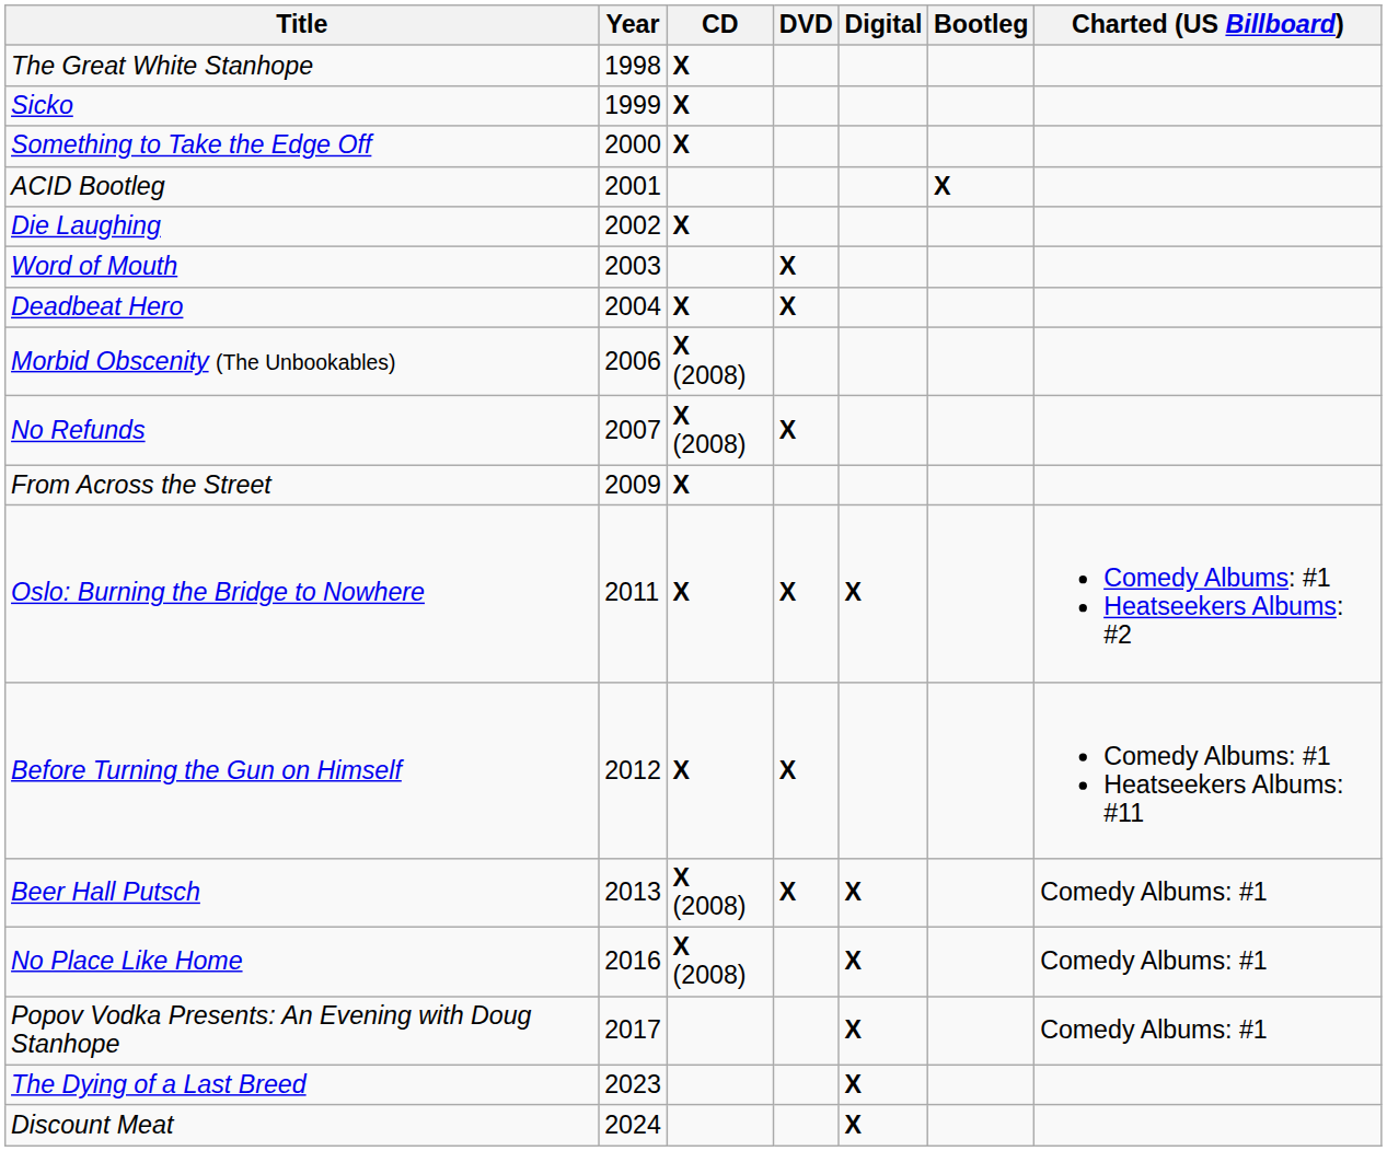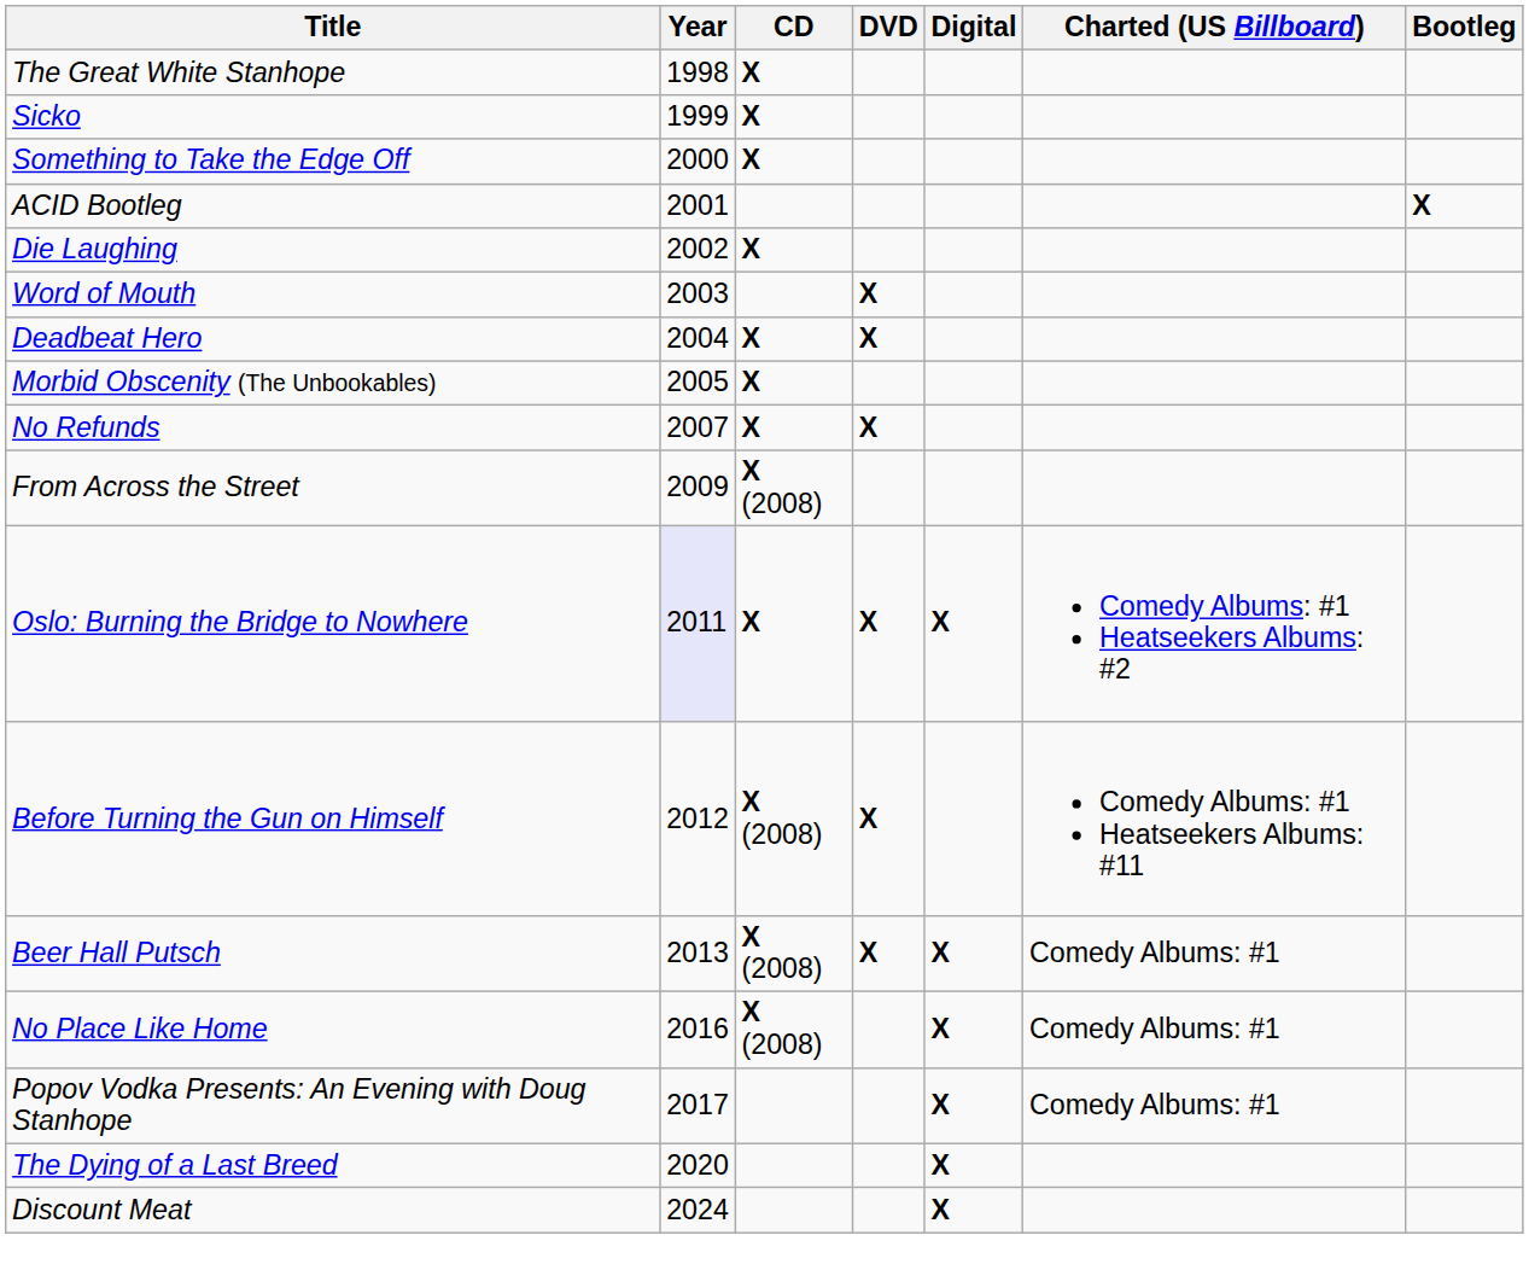columns swapped: Bootleg <-> Charted (US Billboard)
Morbid Obscenity (The Unbookables) | Year: 2006 -> 2005
Morbid Obscenity (The Unbookables) | CD: X (2008) -> X
No Refunds | CD: X (2008) -> X
From Across the Street | CD: X -> X (2008)
Oslo: Burning the Bridge to Nowhere | Year: no background -> lavender background
Before Turning the Gun on Himself | CD: X -> X (2008)
The Dying of a Last Breed | Year: 2023 -> 2020
